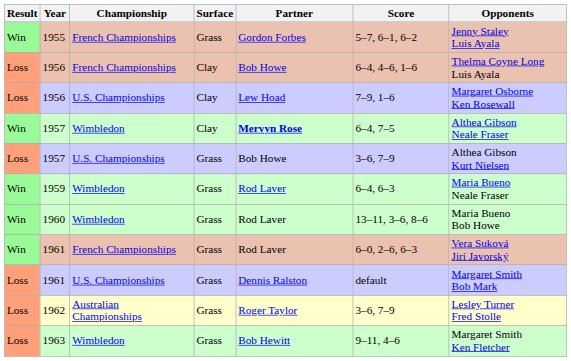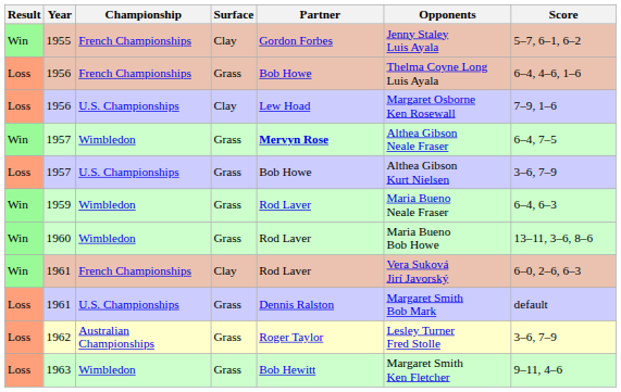columns swapped: Opponents <-> Score
1955 | Surface: Grass -> Clay
1956 / French Championships | Surface: Clay -> Grass
1957 / Wimbledon | Surface: Clay -> Grass
1961 / French Championships | Surface: Grass -> Clay
